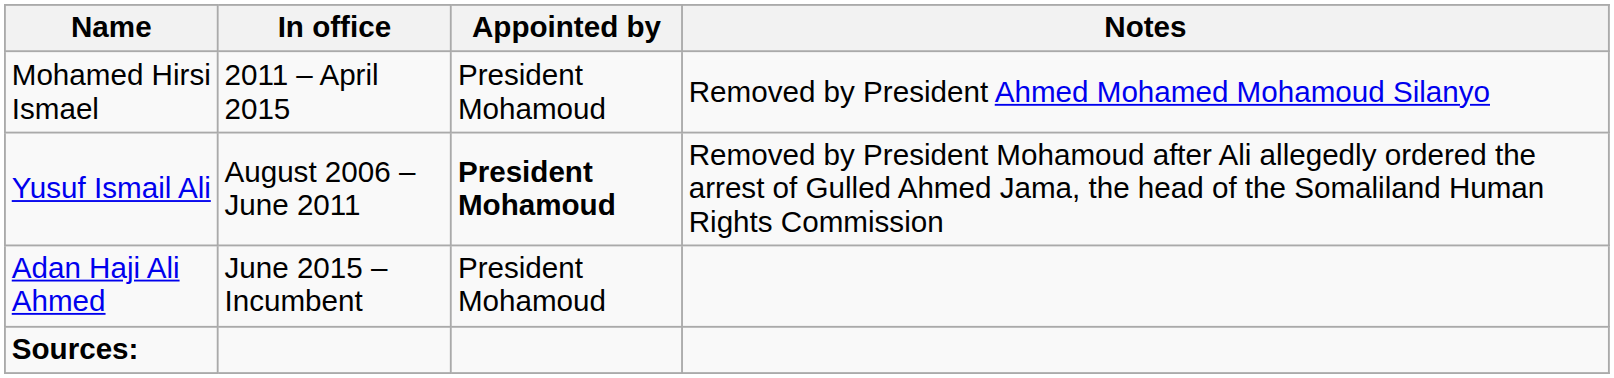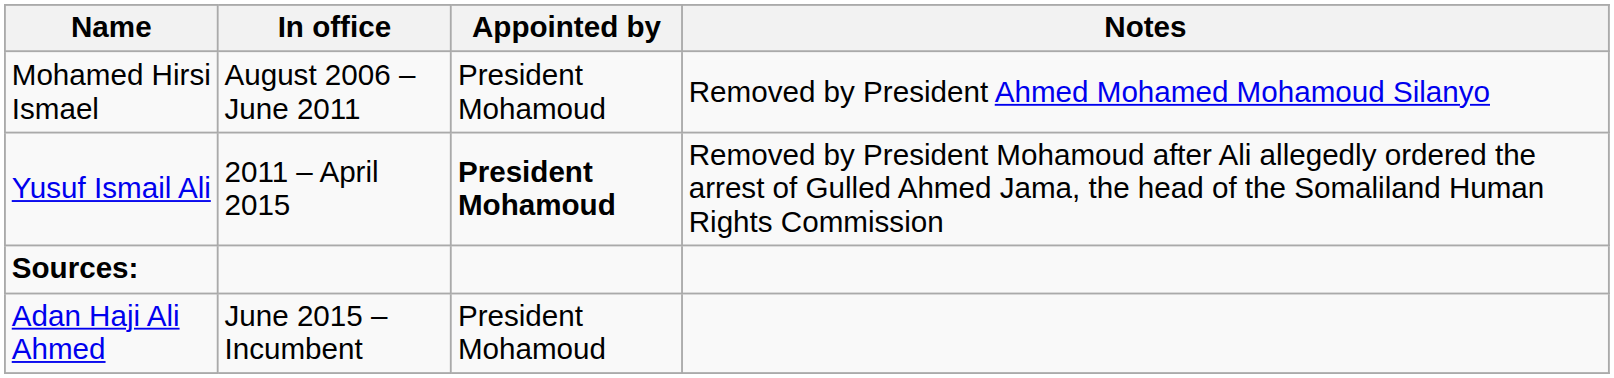Mohamed Hirsi Ismael | In office: 2011 – April 2015 -> August 2006 – June 2011
Yusuf Ismail Ali | In office: August 2006 – June 2011 -> 2011 – April 2015
rows swapped: Adan Haji Ali Ahmed <-> Sources:
